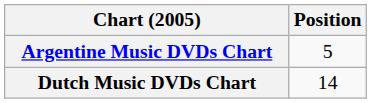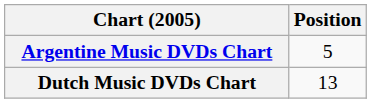Dutch Music DVDs Chart | Position: 14 -> 13
